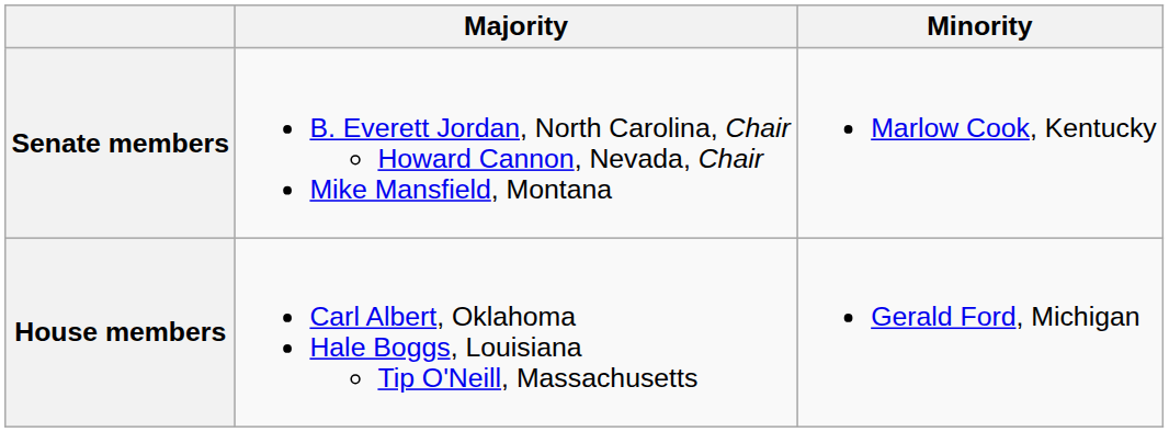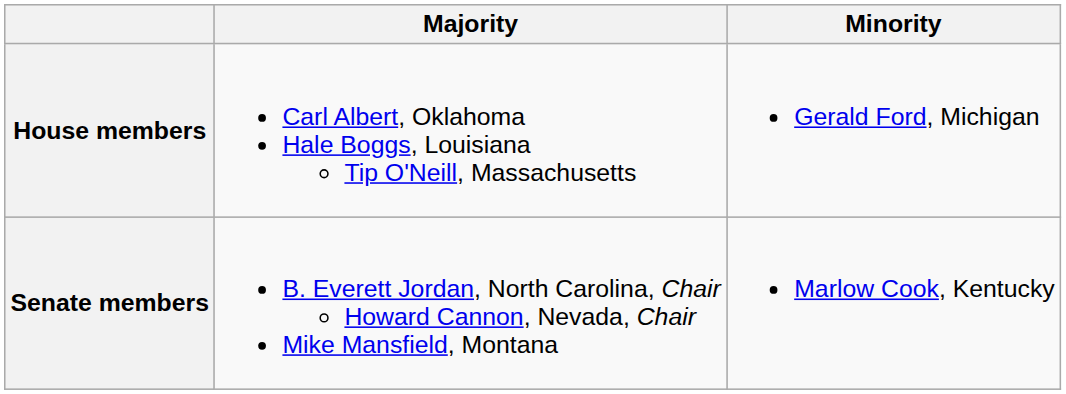rows swapped: Senate members <-> House members
